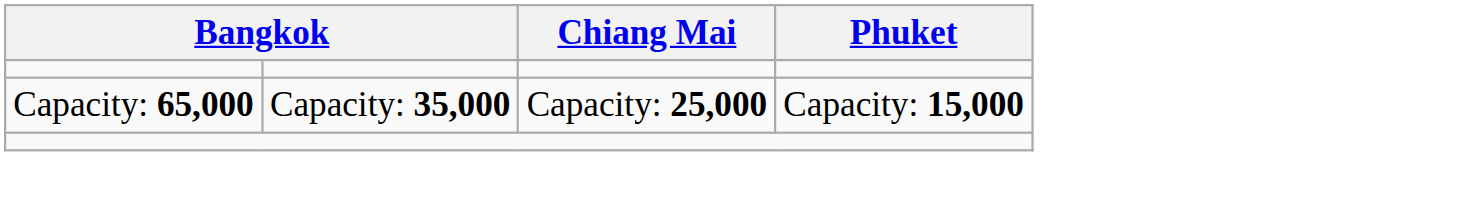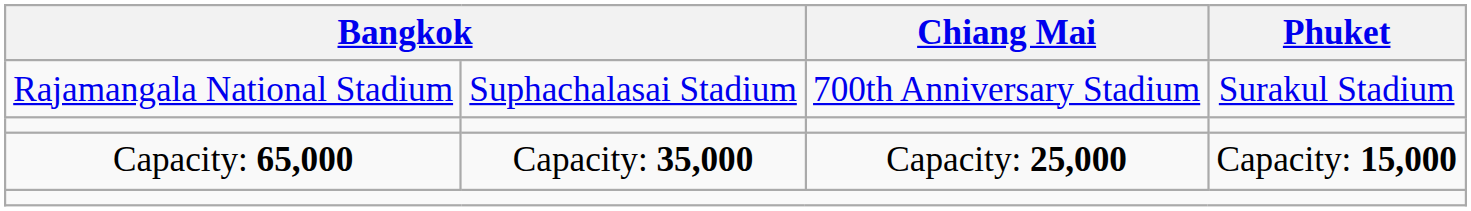+ row: Rajamangala National Stadium | Suphachalasai Stadium | 700th Anniversary Stadium | Surakul Stadium
